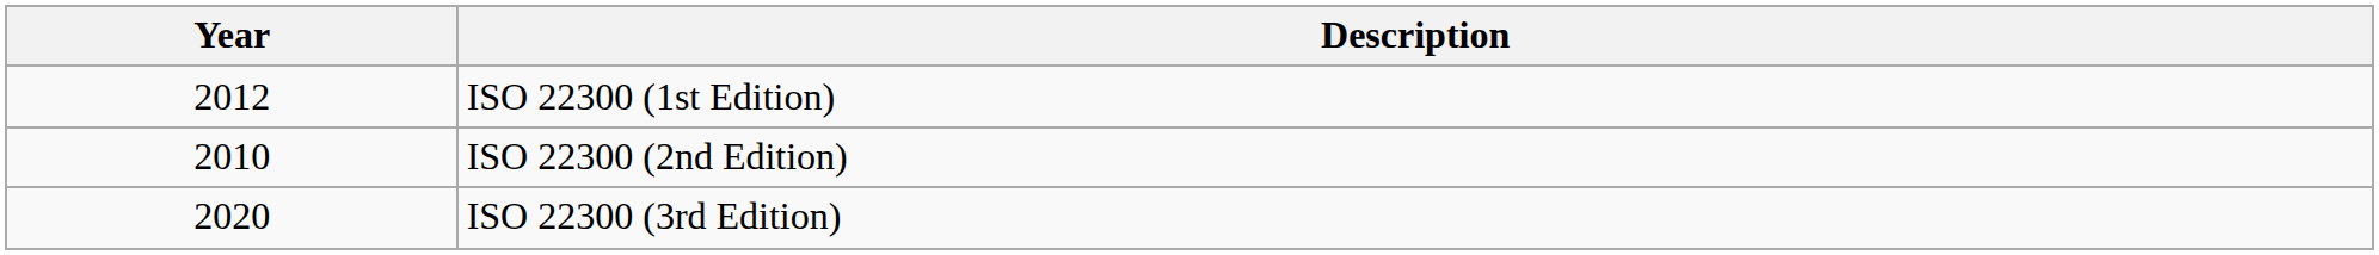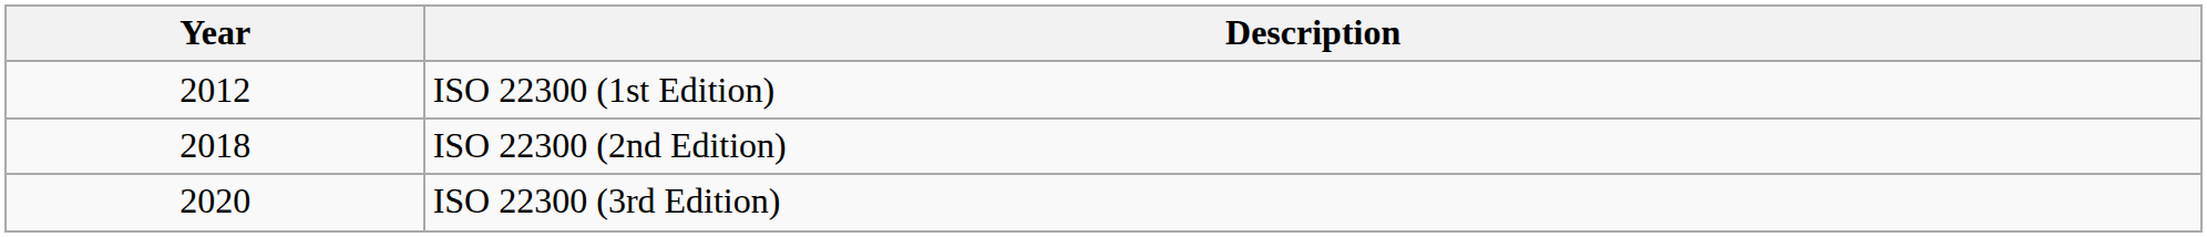ISO 22300 (2nd Edition) | Year: 2010 -> 2018
